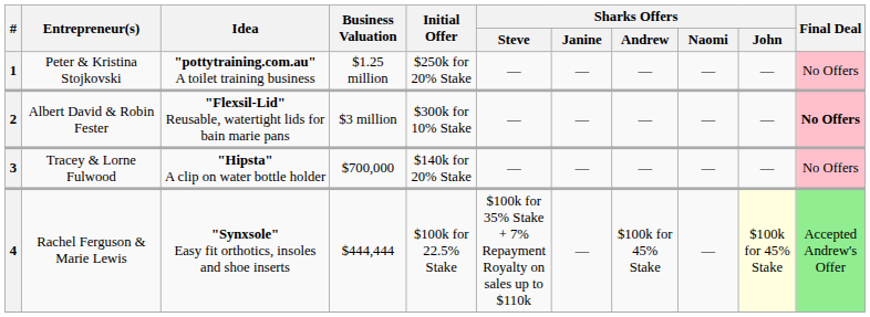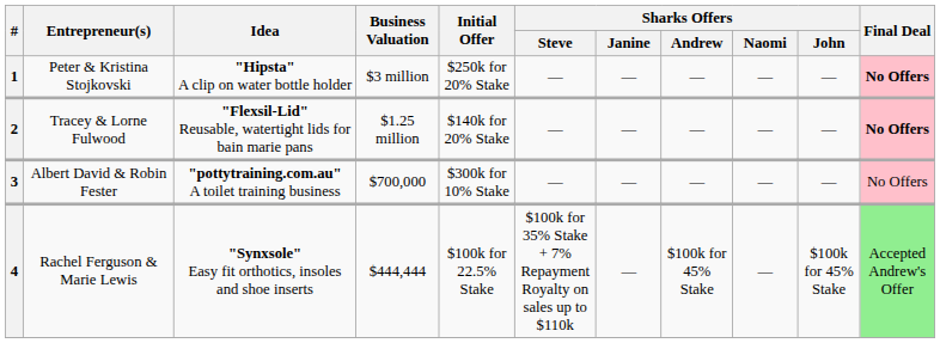1 | Idea: "pottytraining.com.au" A toilet training business -> "Hipsta" A clip on water bottle holder
1 | Business Valuation: $1.25 million -> $3 million
1 | Final Deal: normal -> bold
2 | Entrepreneur(s): Albert David & Robin Fester -> Tracey & Lorne Fulwood
2 | Business Valuation: $3 million -> $1.25 million
2 | Initial Offer: $300k for 10% Stake -> $140k for 20% Stake
3 | Entrepreneur(s): Tracey & Lorne Fulwood -> Albert David & Robin Fester
3 | Idea: "Hipsta" A clip on water bottle holder -> "pottytraining.com.au" A toilet training business
3 | Initial Offer: $140k for 20% Stake -> $300k for 10% Stake
4 | Sharks Offers / John: lightyellow background -> no background
